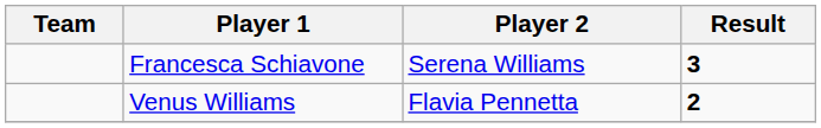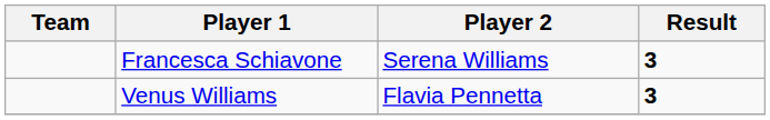Venus Williams | Result: 2 -> 3
